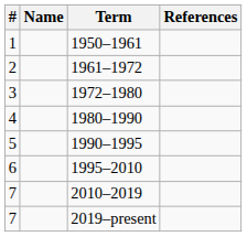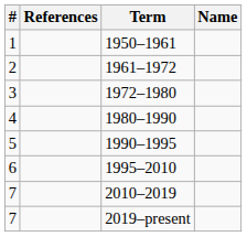columns swapped: Name <-> References
